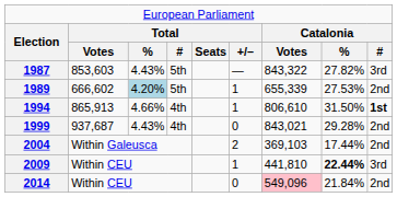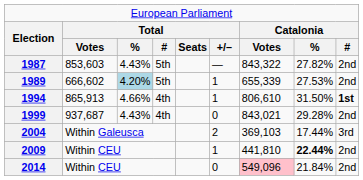1987 | column 9: 3rd -> 2nd
2004 | column 9: 2nd -> 3rd
2009 | column 9: 3rd -> 2nd
